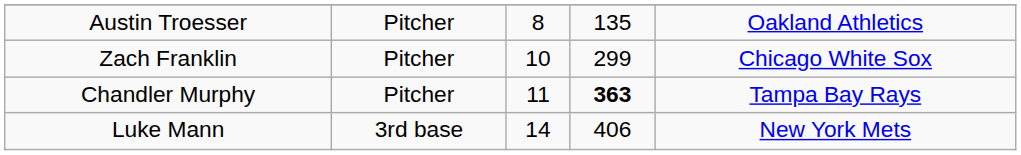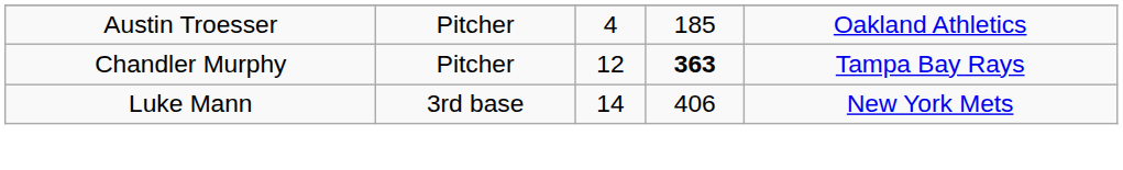Austin Troesser | column 3: 8 -> 4
Austin Troesser | column 4: 135 -> 185
- row: Zach Franklin | Pitcher | 10 | 299 | Chicago White Sox
Chandler Murphy | column 3: 11 -> 12
